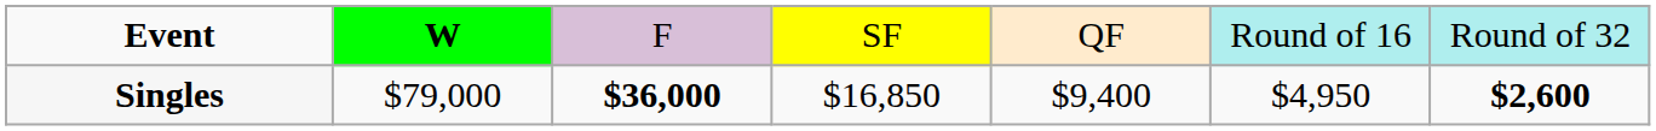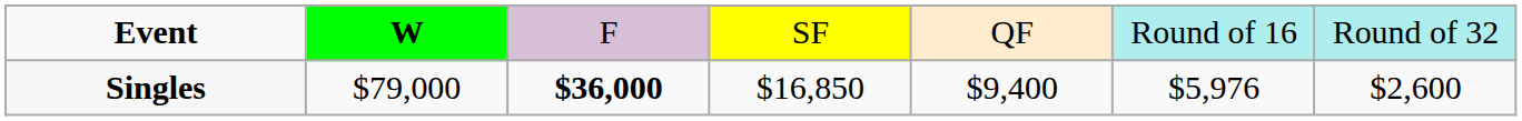Singles | column 6: $4,950 -> $5,976
Singles | column 7: bold -> normal
